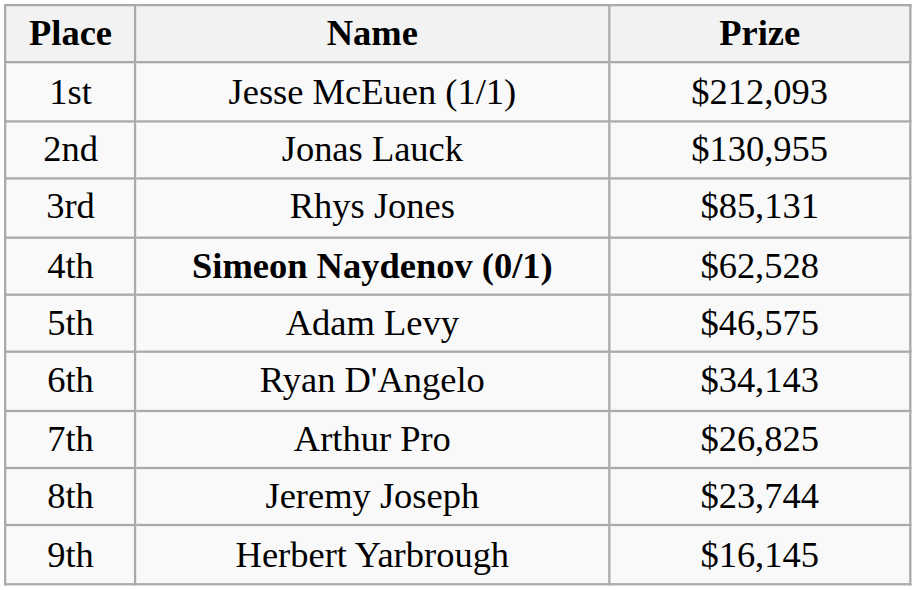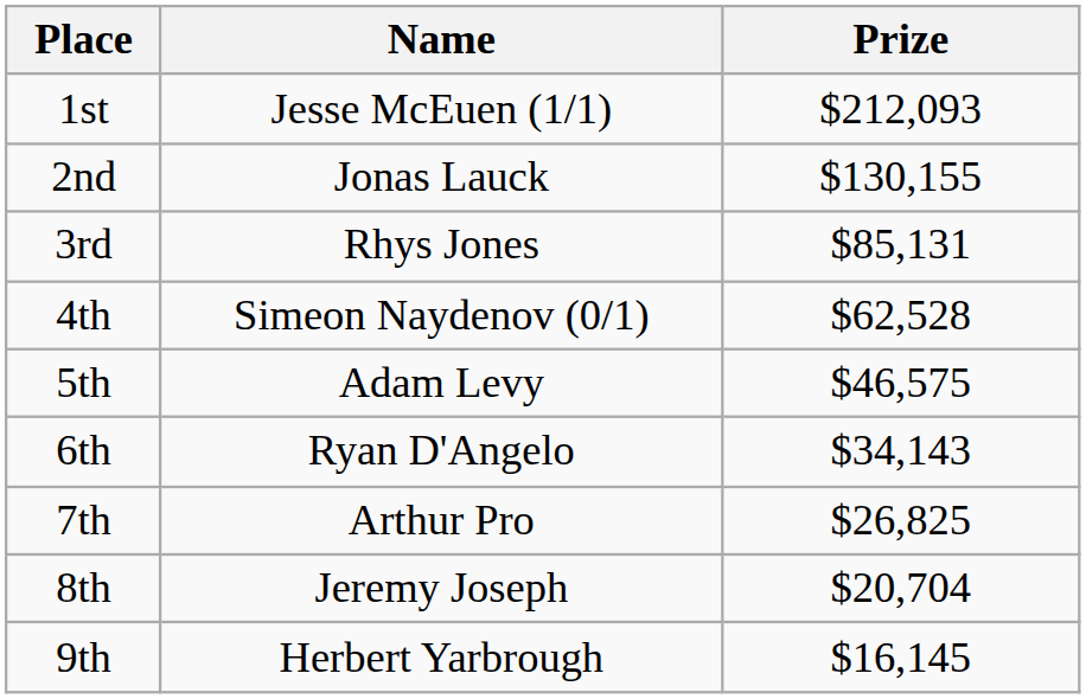2nd | Prize: $130,955 -> $130,155
4th | Name: bold -> normal
8th | Prize: $23,744 -> $20,704
